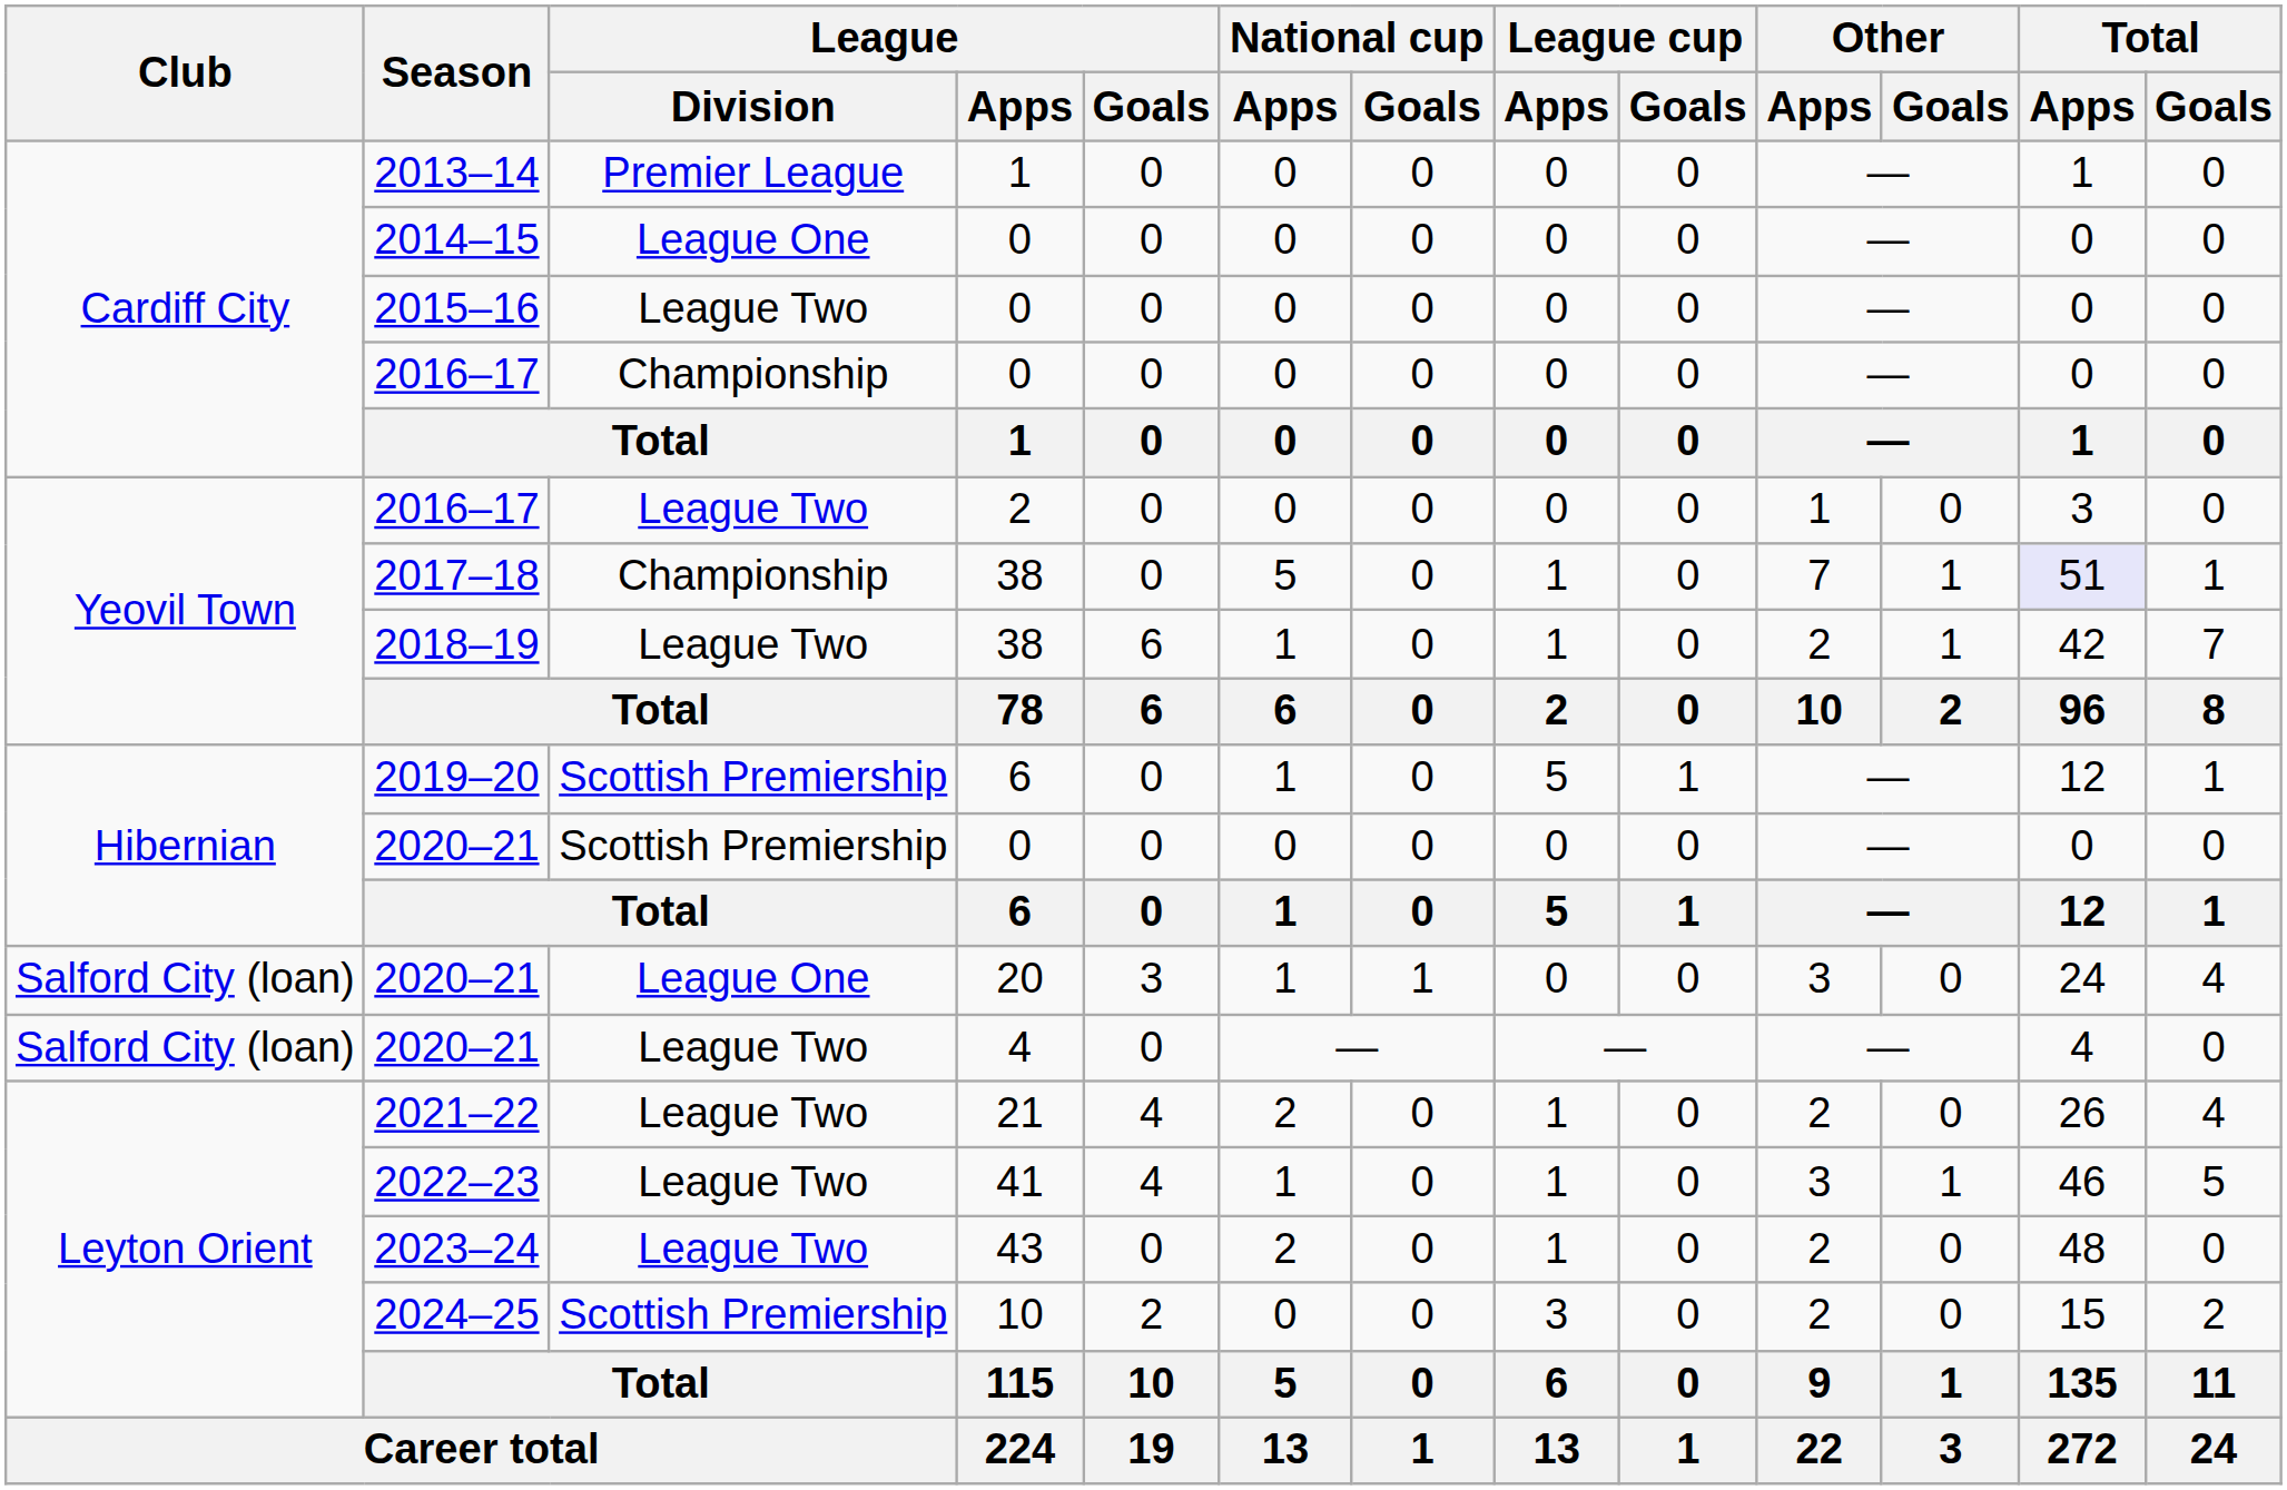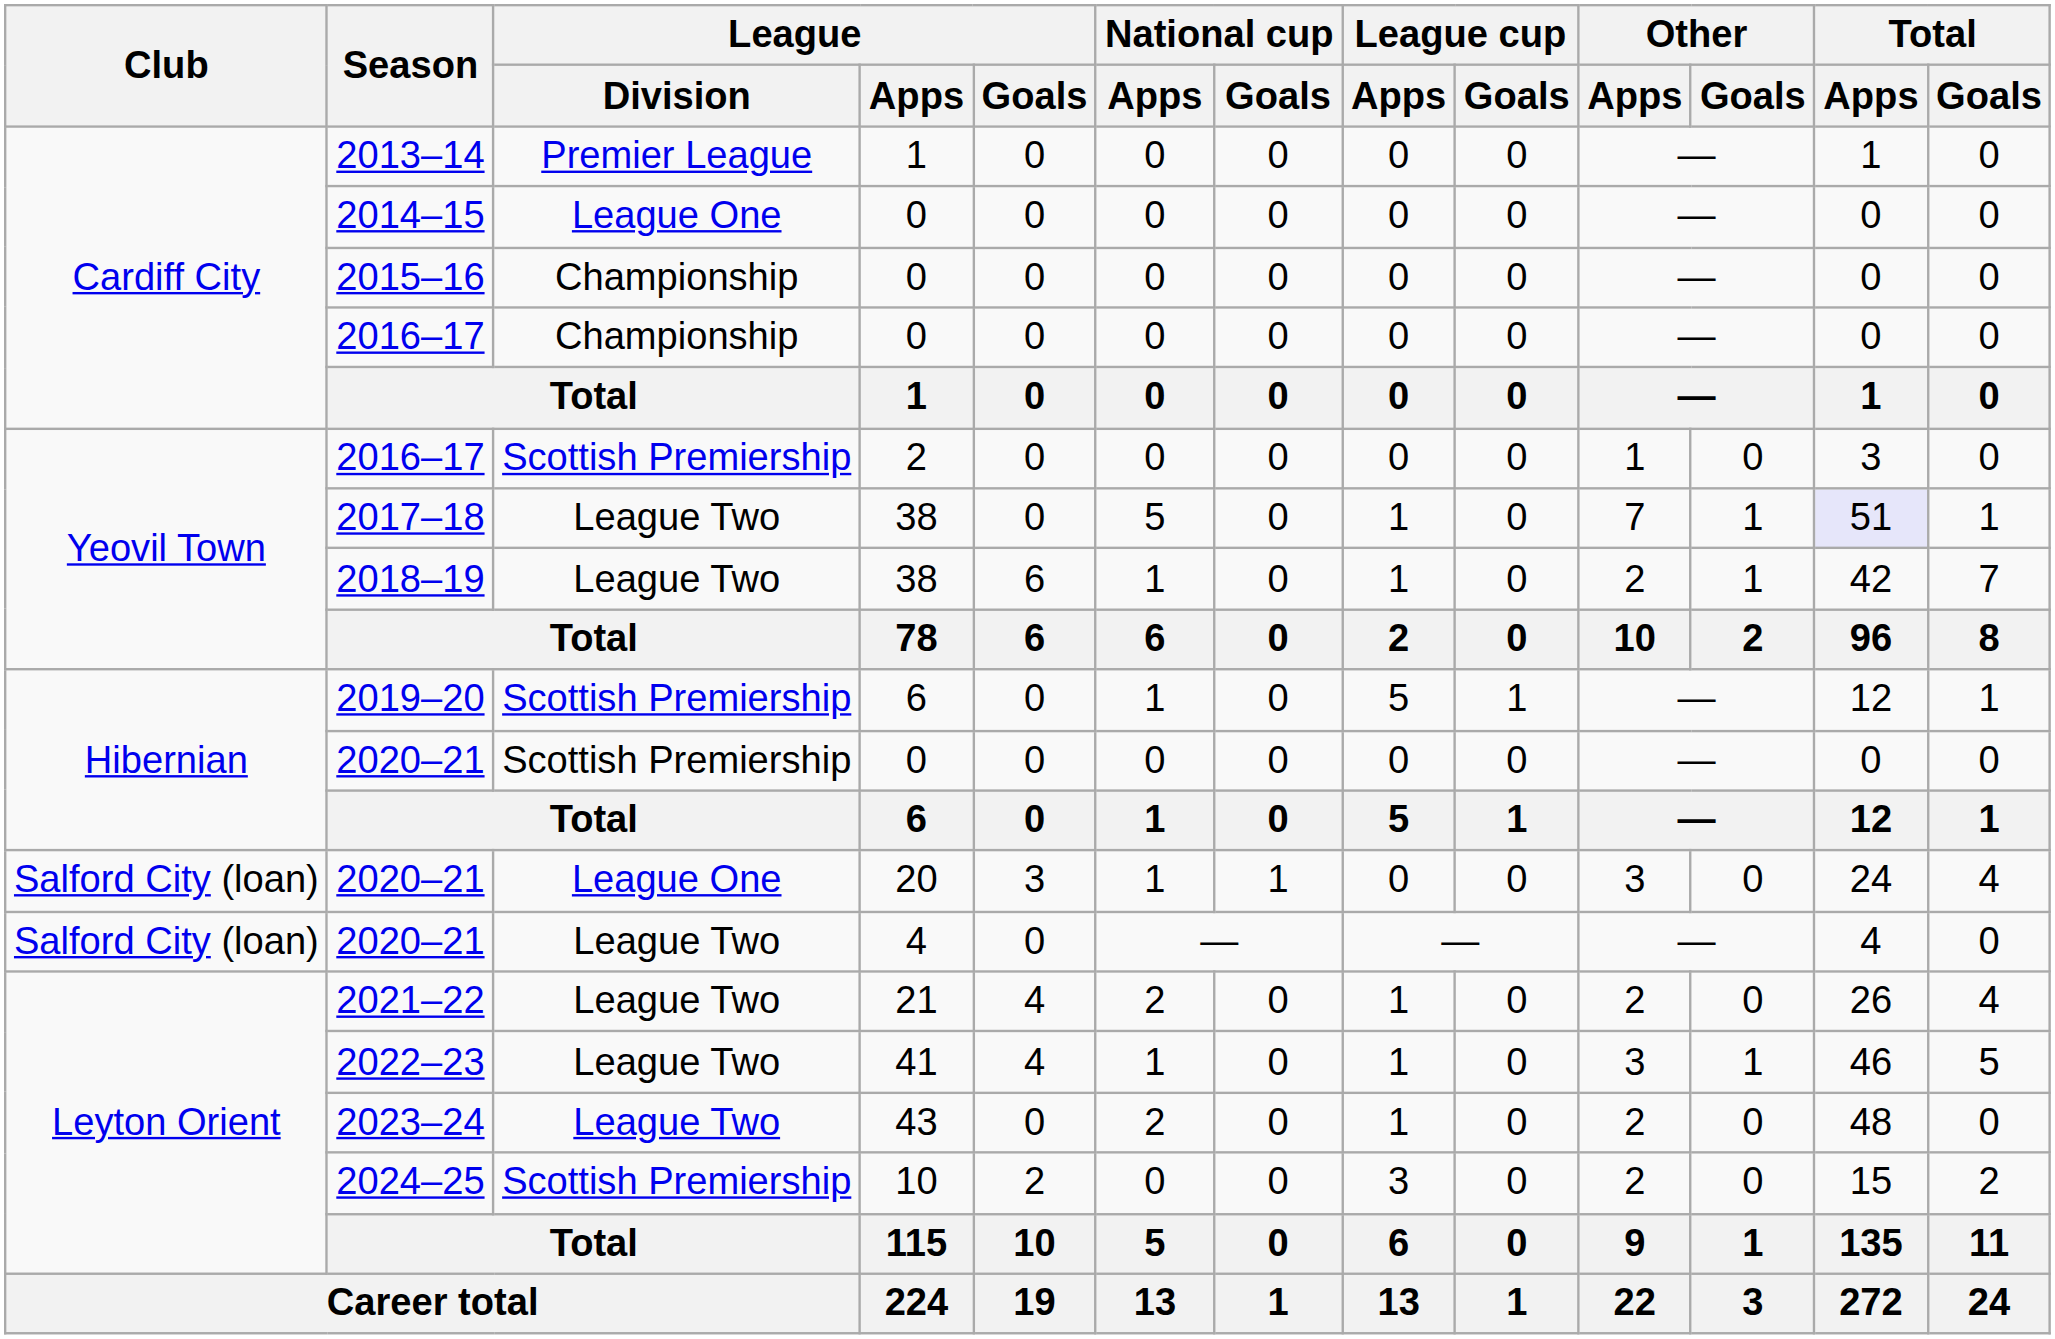2015–16 | League / Division: League Two -> Championship
2016–17 / 2 | League / Division: League Two -> Scottish Premiership
2017–18 | League / Division: Championship -> League Two
